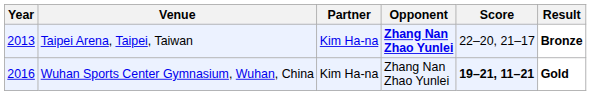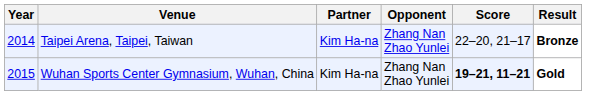Taipei Arena, Taipei, Taiwan | Year: 2013 -> 2014
Taipei Arena, Taipei, Taiwan | Opponent: bold -> normal
Wuhan Sports Center Gymnasium, Wuhan, China | Year: 2016 -> 2015
